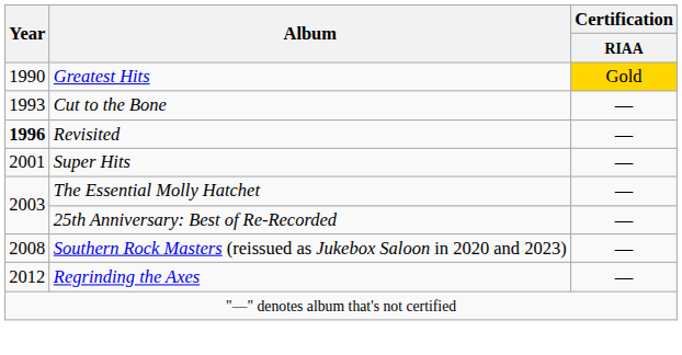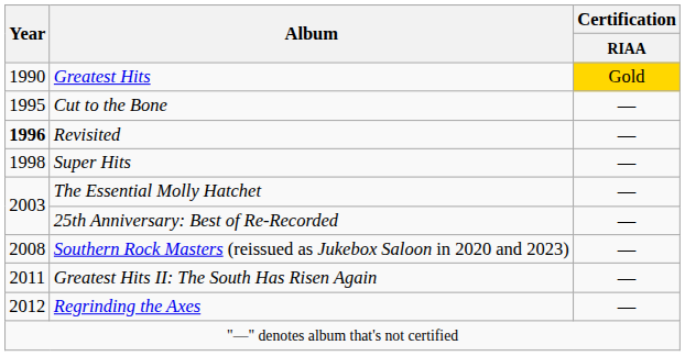Cut to the Bone | Year: 1993 -> 1995
Super Hits | Year: 2001 -> 1998
+ row: 2011 | Greatest Hits II: The South Has Risen Again | —
